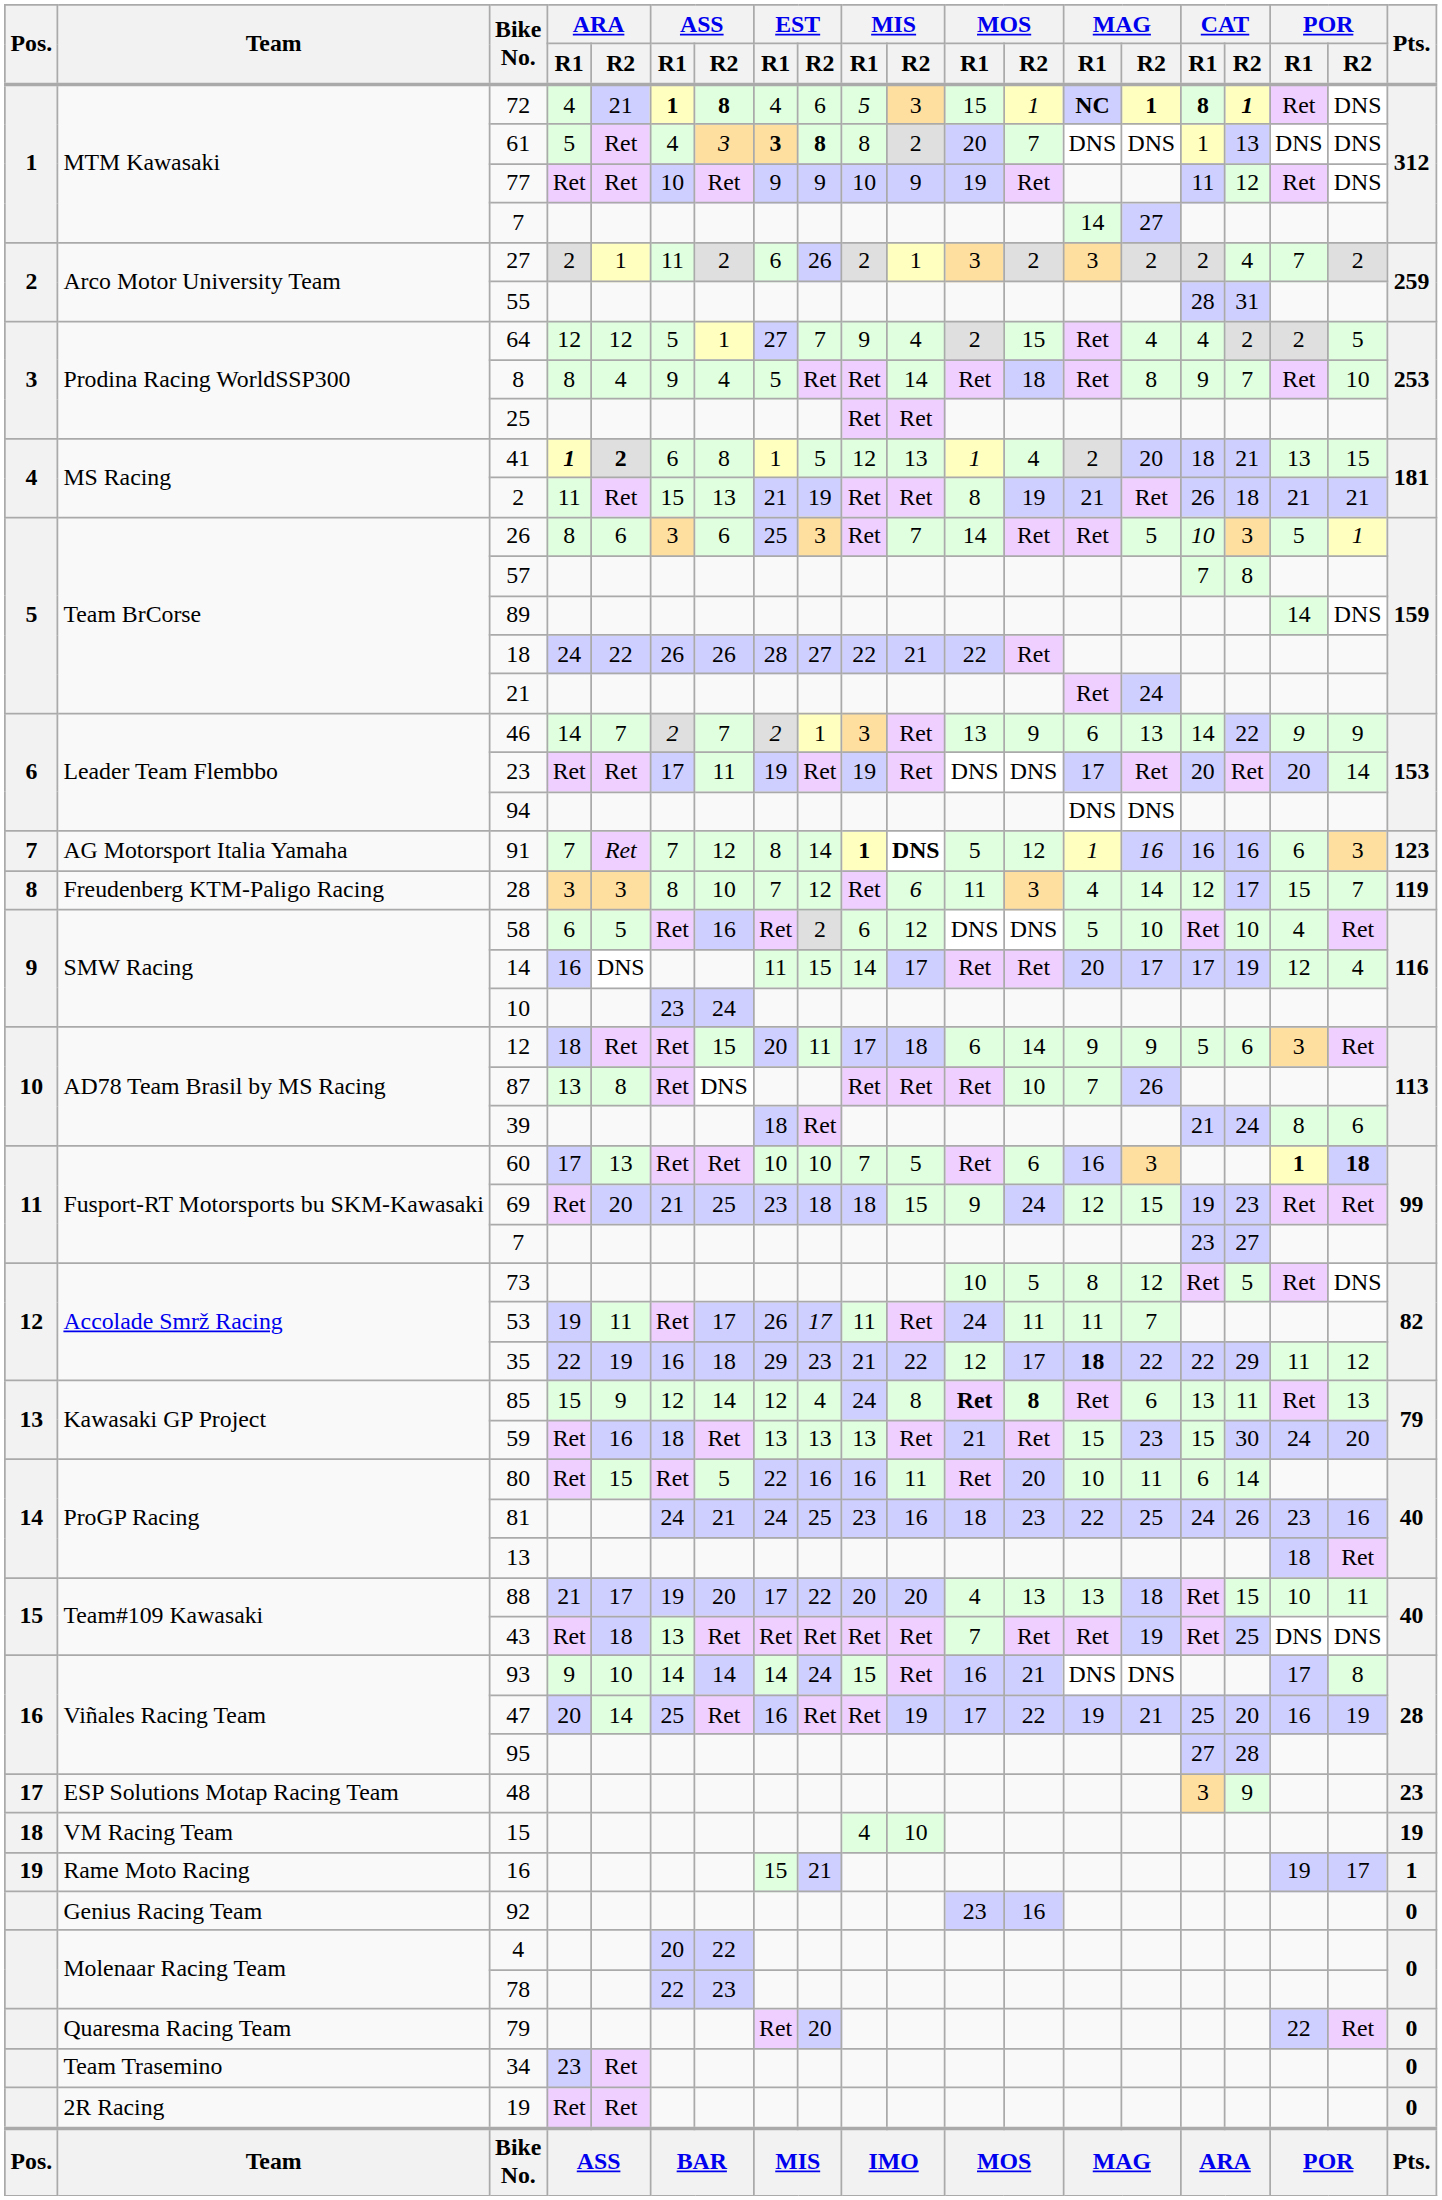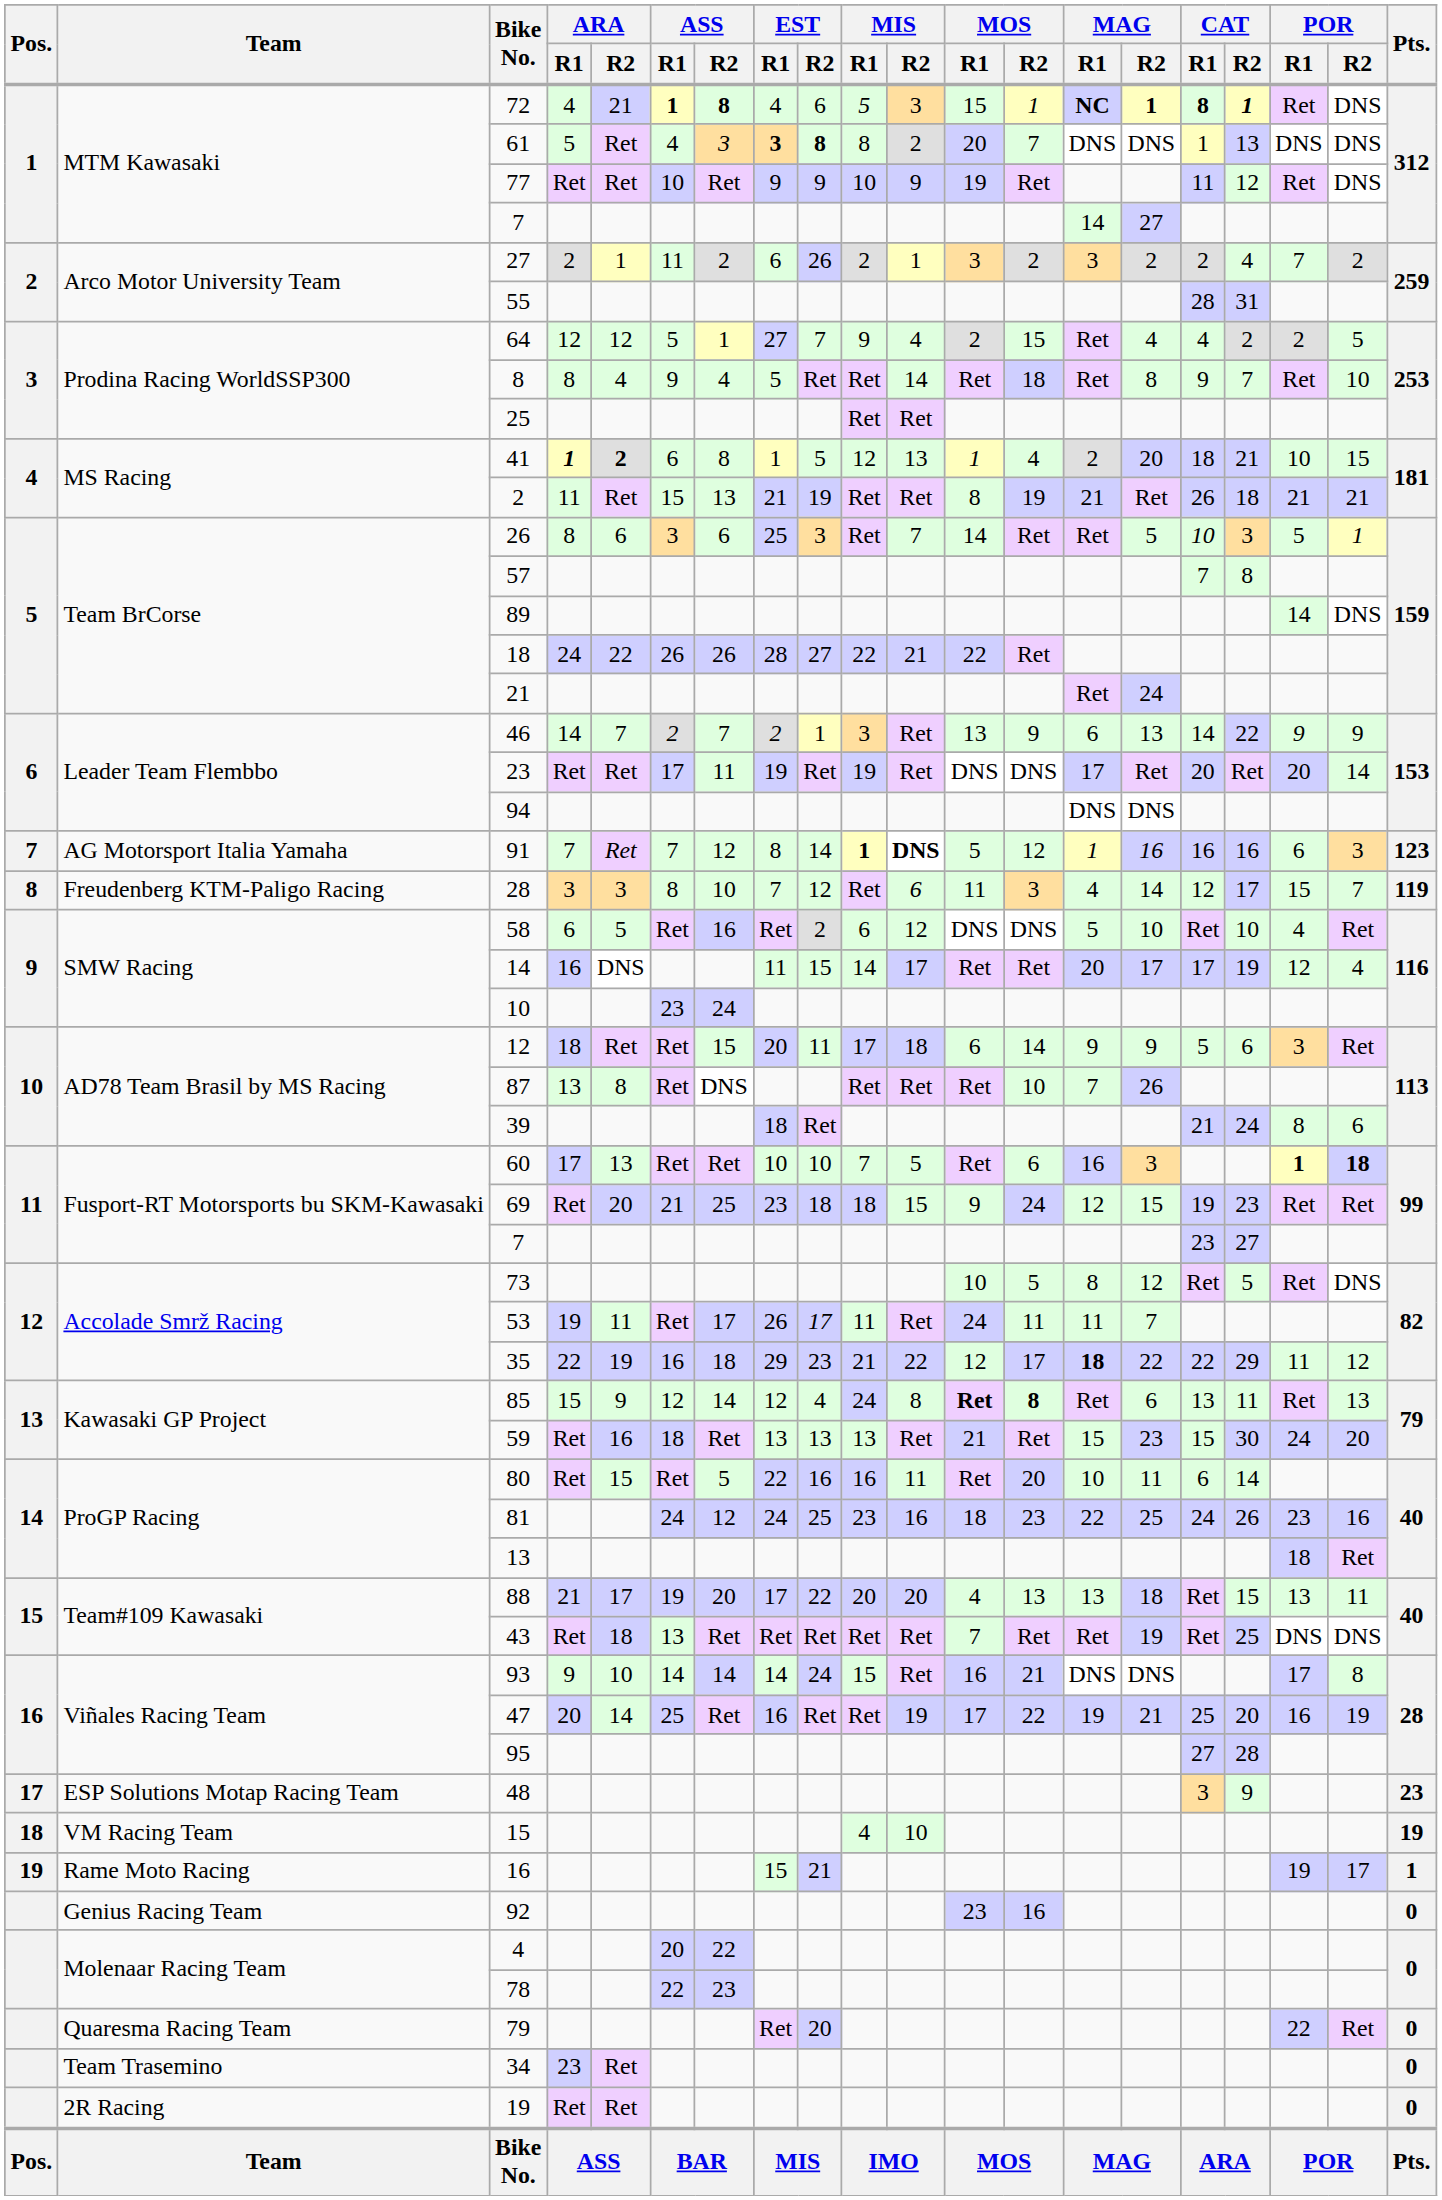41 | POR / R1: 13 -> 10
81 | ASS / R2: 21 -> 12
88 | POR / R1: 10 -> 13
